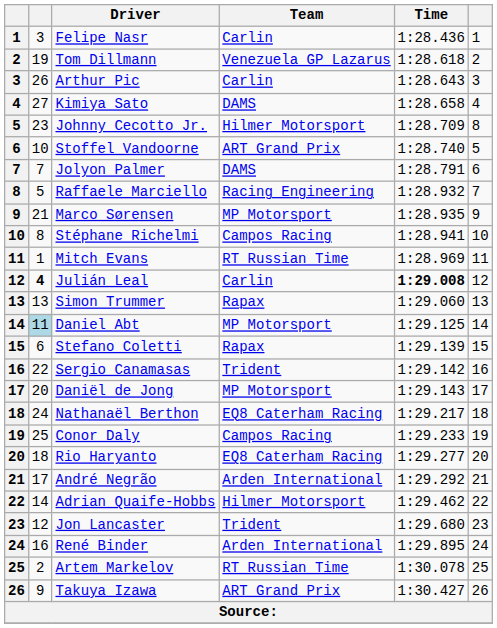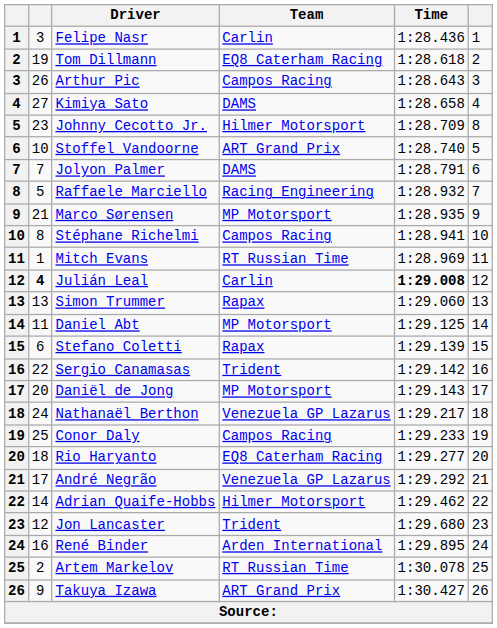Tom Dillmann | Team: Venezuela GP Lazarus -> EQ8 Caterham Racing
Arthur Pic | Team: Carlin -> Campos Racing
Daniel Abt | column 2: lightblue background -> no background
Nathanaël Berthon | Team: EQ8 Caterham Racing -> Venezuela GP Lazarus
André Negrão | Team: Arden International -> Venezuela GP Lazarus
